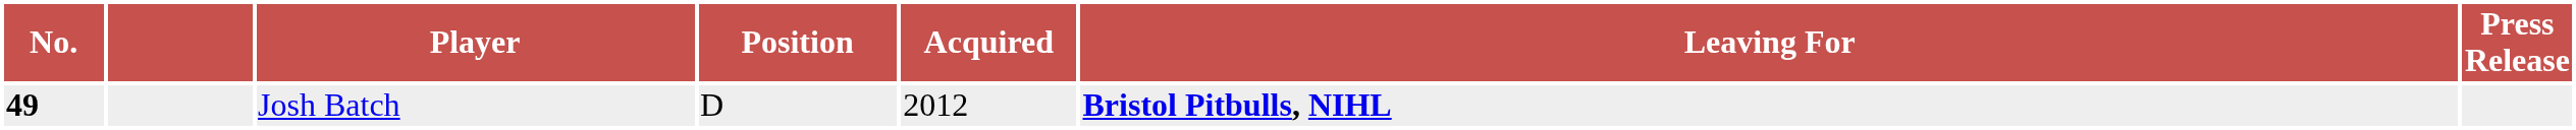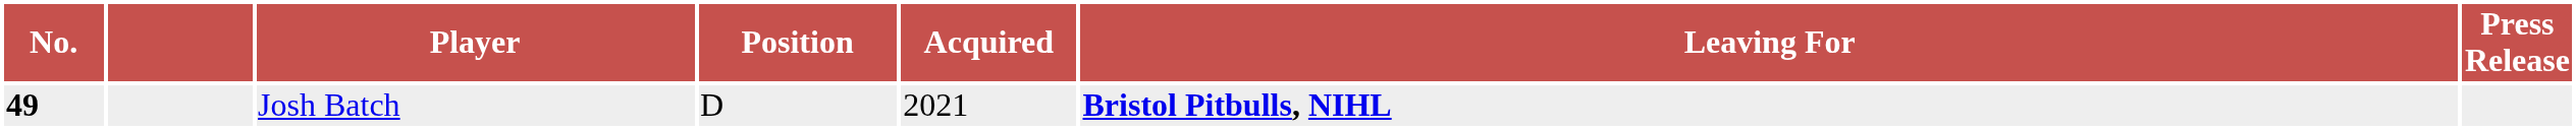Josh Batch | Acquired: 2012 -> 2021
